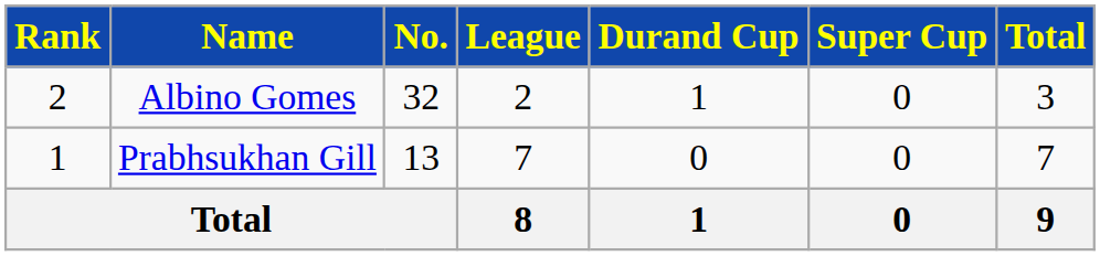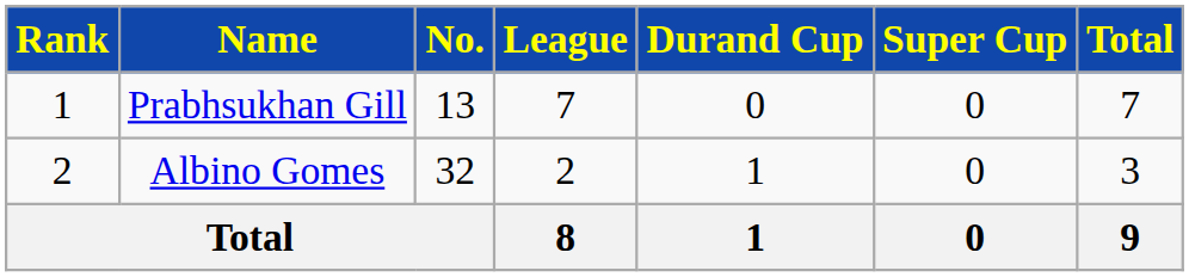rows swapped: Prabhsukhan Gill <-> Albino Gomes
